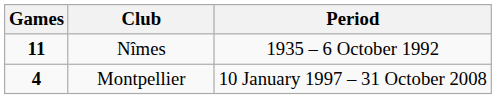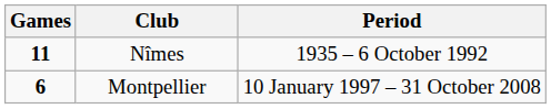Montpellier | Games: 4 -> 6
